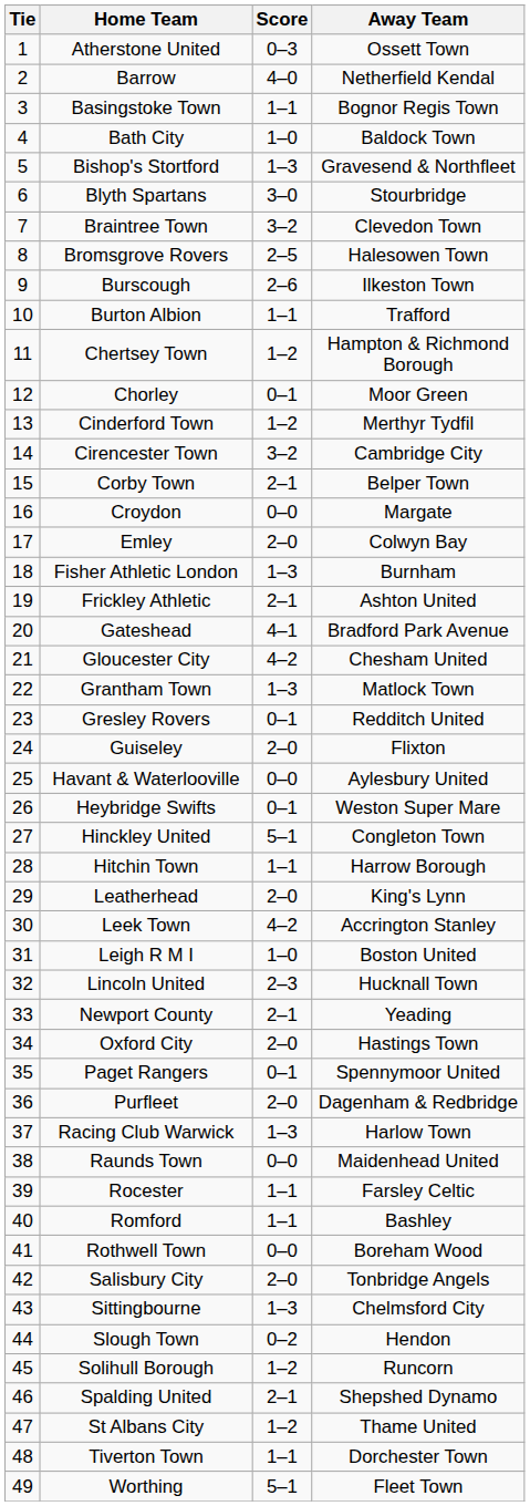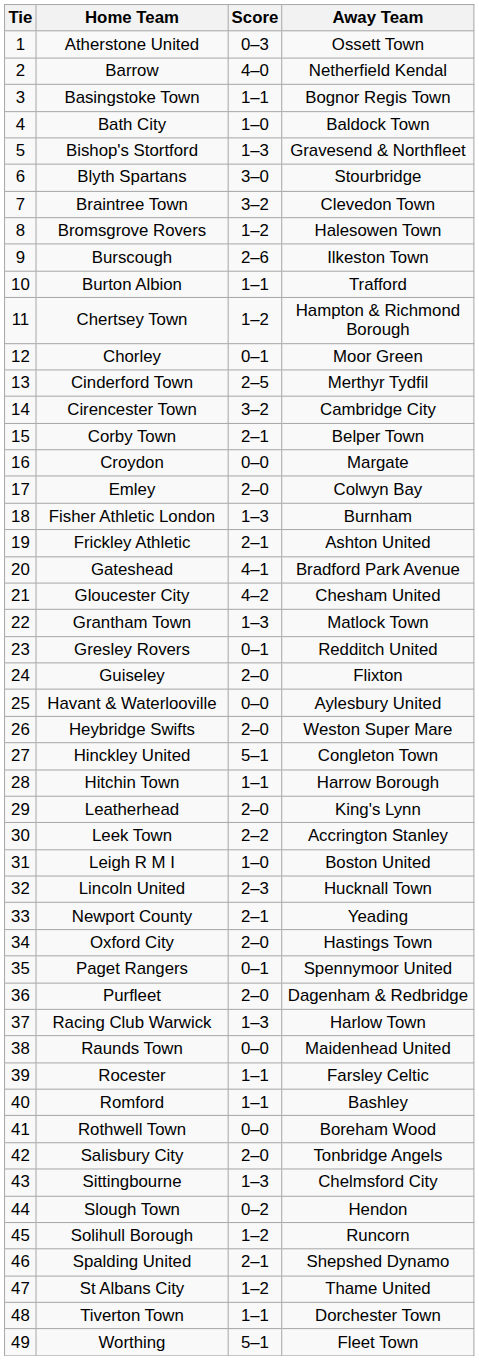Bromsgrove Rovers | Score: 2–5 -> 1–2
Cinderford Town | Score: 1–2 -> 2–5
Heybridge Swifts | Score: 0–1 -> 2–0
Leek Town | Score: 4–2 -> 2–2
